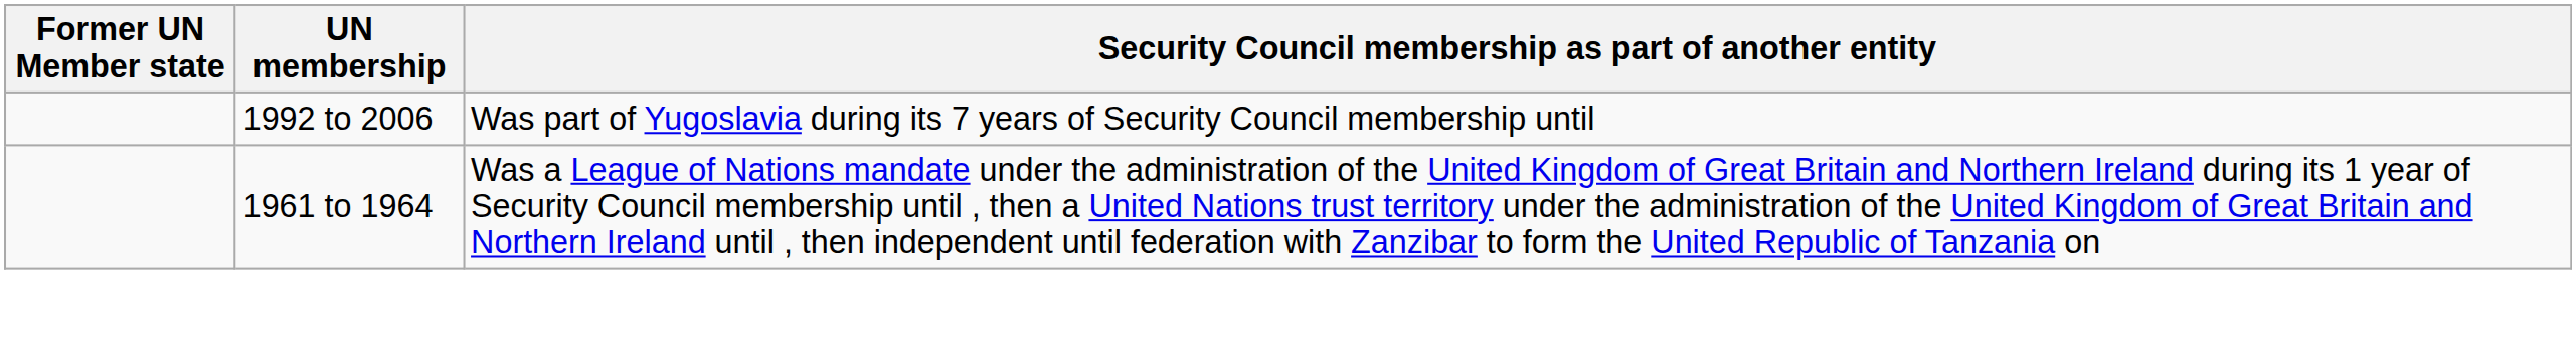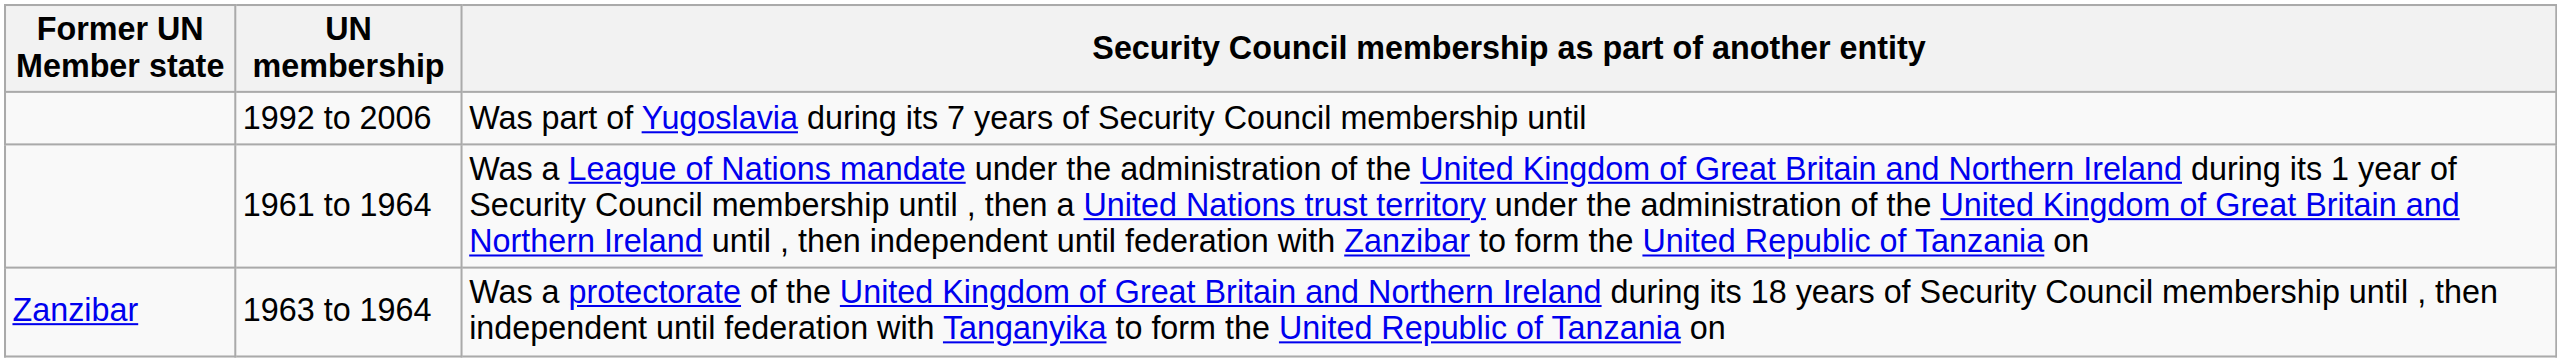+ row: Zanzibar | 1963 to 1964 | Was a protectorate of the United Kingdom of Great Britain and Northern Ireland during its 18 years of Security Council membership until , then independent until federation with Tanganyika to form the United Republic of Tanzania on
